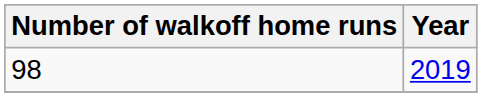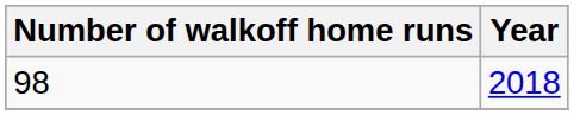98 | Year: 2019 -> 2018
